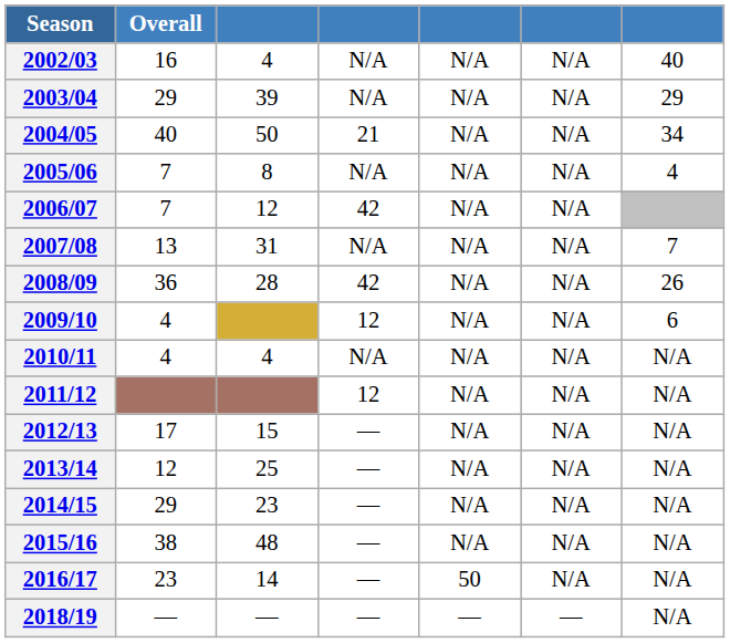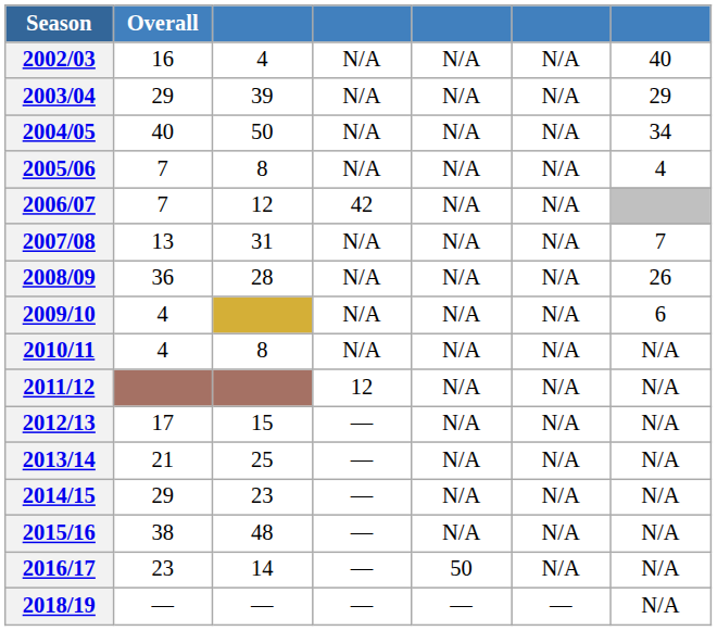2004/05 | column 4: 21 -> N/A
2008/09 | column 4: 42 -> N/A
2009/10 | column 4: 12 -> N/A
2010/11 | column 3: 4 -> 8
2013/14 | Overall: 12 -> 21
